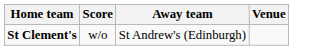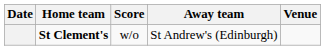+ column: Date
